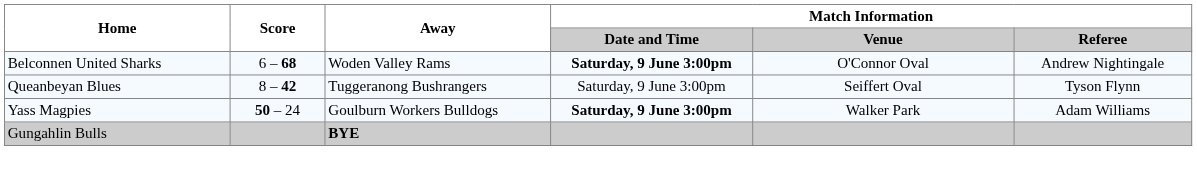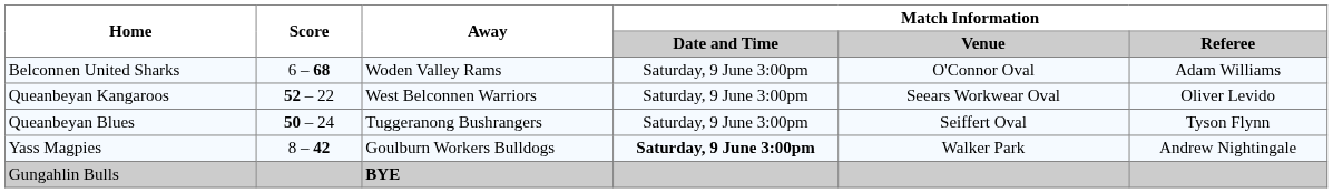Belconnen United Sharks | Match Information / Date and Time: bold -> normal
Belconnen United Sharks | Match Information / Referee: Andrew Nightingale -> Adam Williams
+ row: Queanbeyan Kangaroos | 52 – 22 | West Belconnen Warriors | Saturday, 9 June 3:00pm | Seears Workwear Oval | Oliver Levido
Queanbeyan Blues | Score: 8 – 42 -> 50 – 24
Yass Magpies | Score: 50 – 24 -> 8 – 42
Yass Magpies | Match Information / Referee: Adam Williams -> Andrew Nightingale
